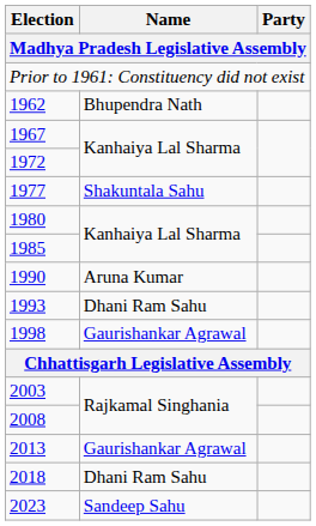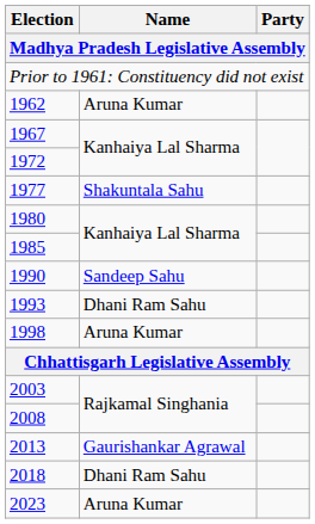1962 | Name: Bhupendra Nath -> Aruna Kumar
1990 | Name: Aruna Kumar -> Sandeep Sahu
1998 | Name: Gaurishankar Agrawal -> Aruna Kumar
2023 | Name: Sandeep Sahu -> Aruna Kumar
